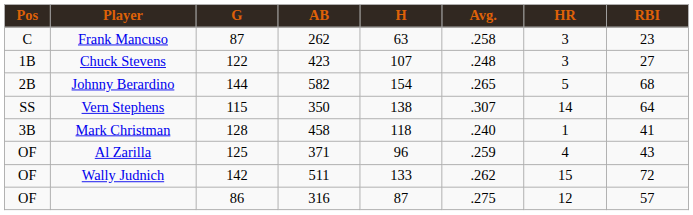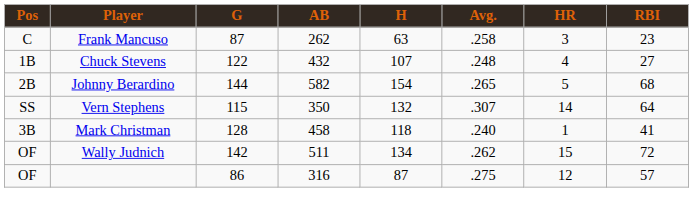Chuck Stevens | AB: 423 -> 432
Chuck Stevens | HR: 3 -> 4
Vern Stephens | H: 138 -> 132
- row: OF | Al Zarilla | 125 | 371 | 96 | .259 | 4 | 43
Wally Judnich | H: 133 -> 134
